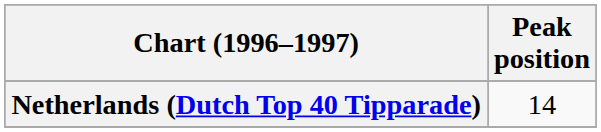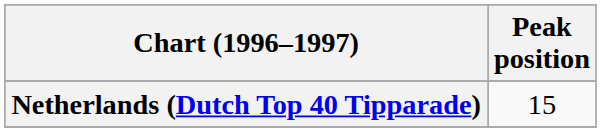Netherlands (Dutch Top 40 Tipparade) | Peak position: 14 -> 15
